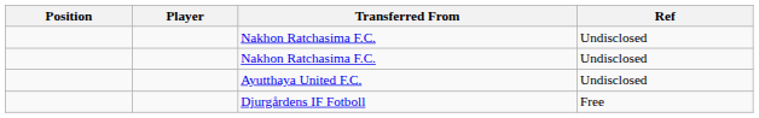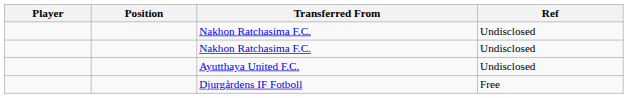columns swapped: Position <-> Player
